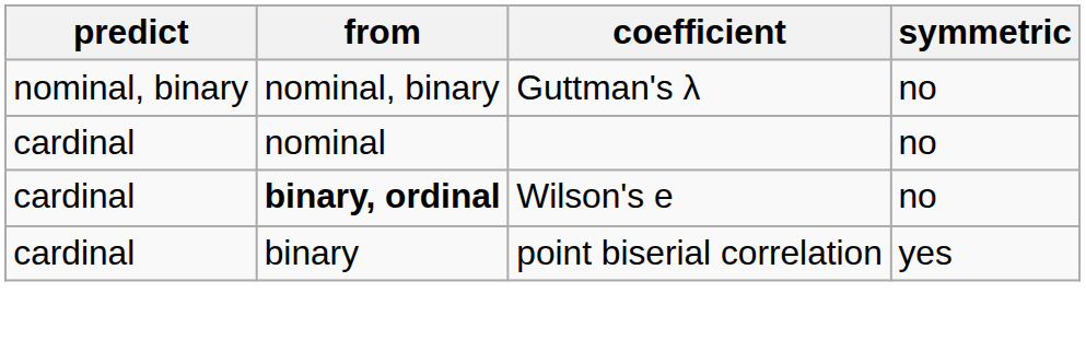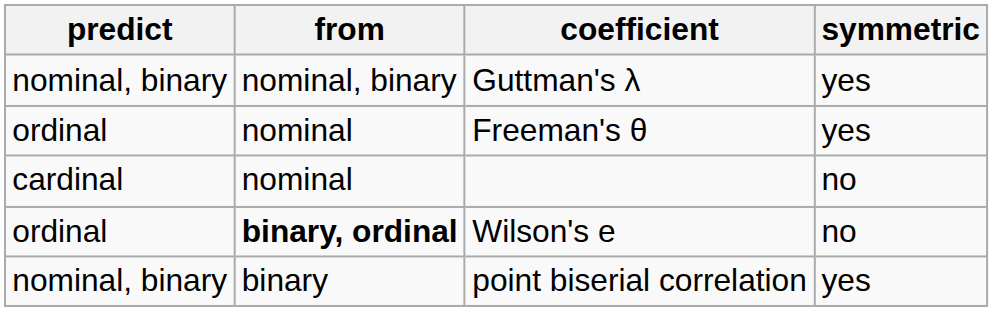Guttman's λ | symmetric: no -> yes
+ row: ordinal | nominal | Freeman's θ | yes
Wilson's e | predict: cardinal -> ordinal
point biserial correlation | predict: cardinal -> nominal, binary
